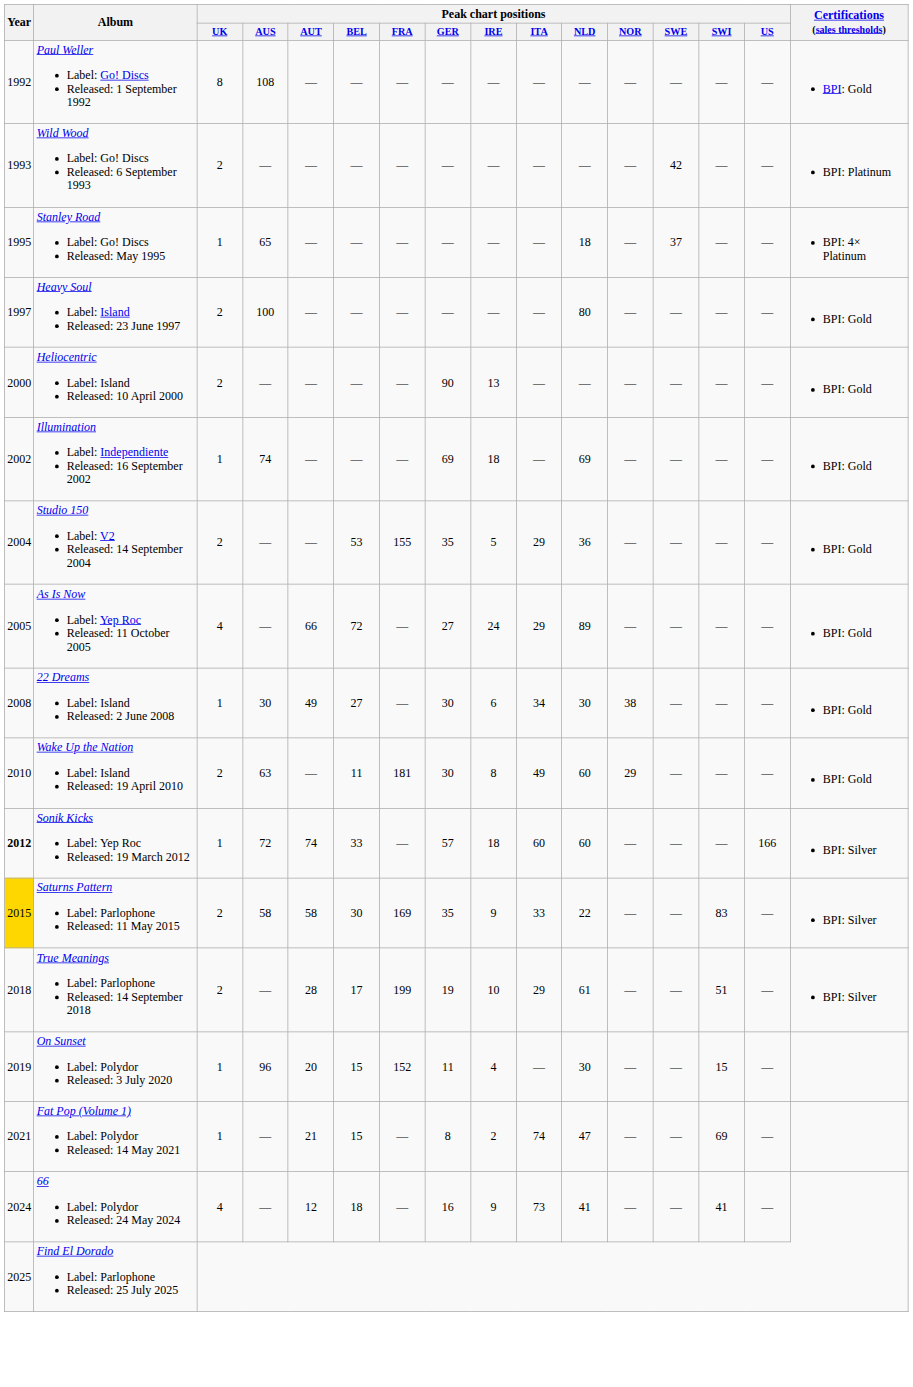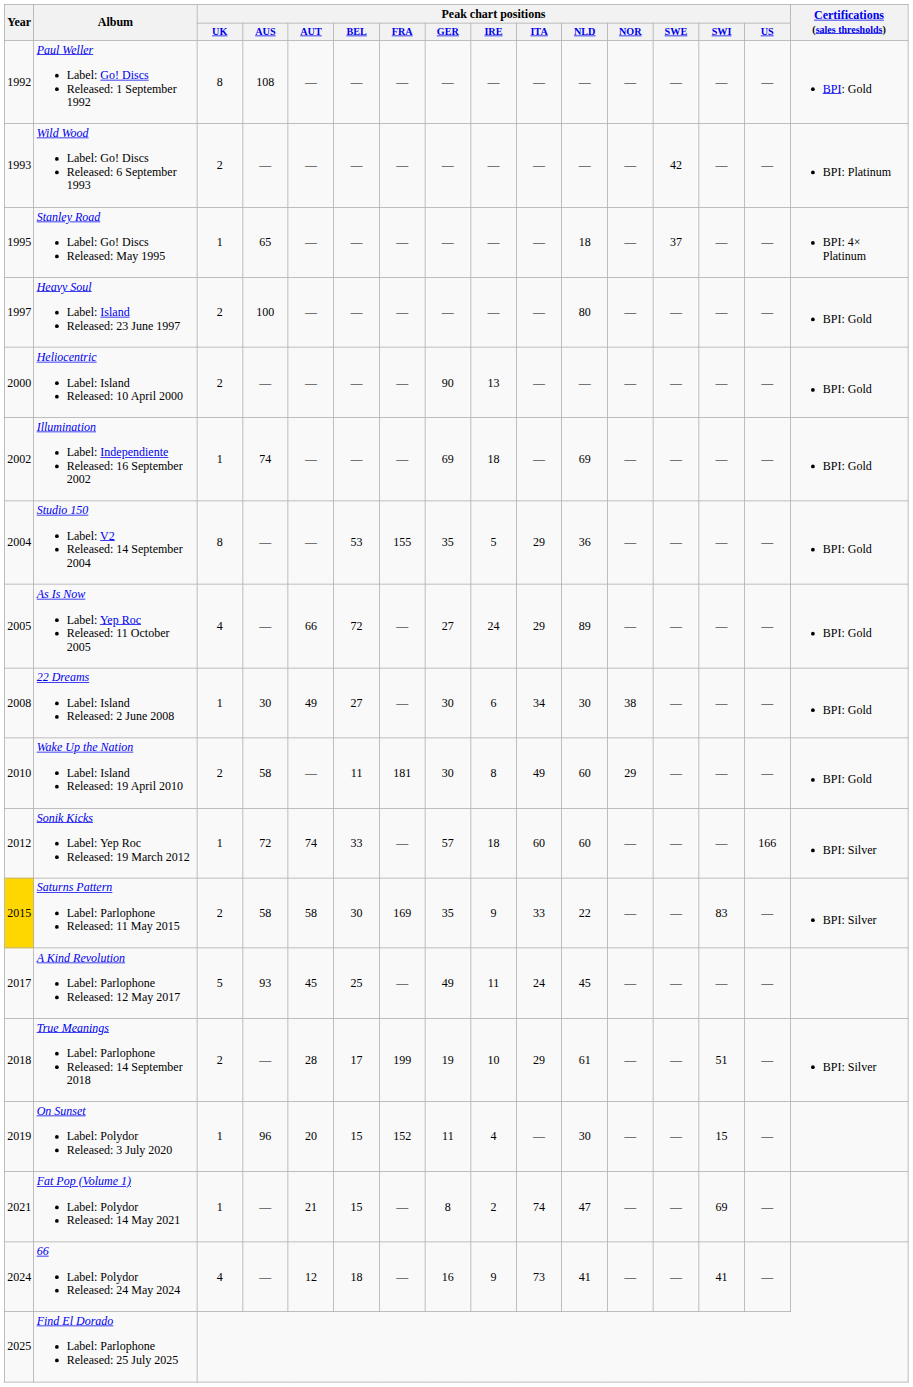Studio 150 Label: V2 Released: 14 September 2004 | Peak chart positions / UK: 2 -> 8
Wake Up the Nation Label: Island Released: 19 April 2010 | Peak chart positions / AUS: 63 -> 58
Sonik Kicks Label: Yep Roc Released: 19 March 2012 | Year: bold -> normal
+ row: 2017 | A Kind Revolution Label: Parlophone Released: 12 May 2017 | 5 | 93 | 45 | 25 | — | 49 | 11 | 24 | 45 | — | — | — | —
